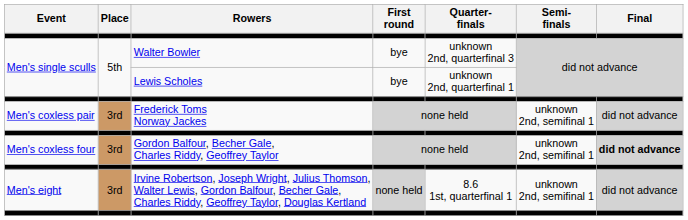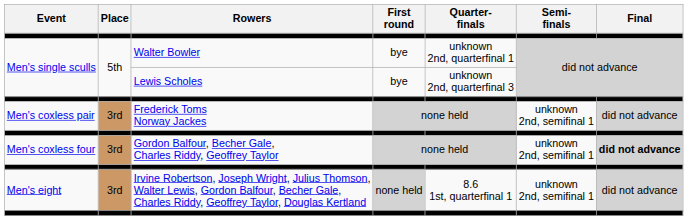Walter Bowler | Quarter- finals: unknown 2nd, quarterfinal 3 -> unknown 2nd, quarterfinal 1
Lewis Scholes | Quarter- finals: unknown 2nd, quarterfinal 1 -> unknown 2nd, quarterfinal 3
